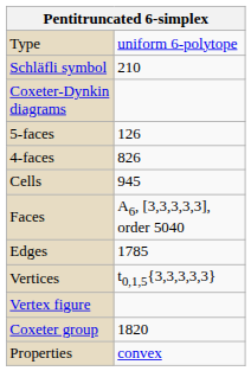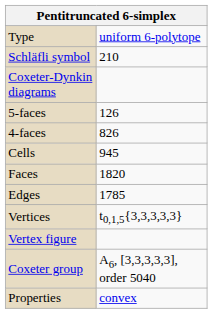Faces | column 2: A6, [3,3,3,3,3], order 5040 -> 1820
Coxeter group | column 2: 1820 -> A6, [3,3,3,3,3], order 5040
